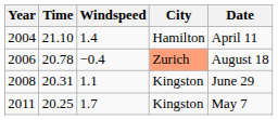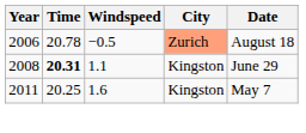- row: 2004 | 21.10 | 1.4 | Hamilton | April 11
2006 | Windspeed: −0.4 -> −0.5
2008 | Time: normal -> bold
2011 | Windspeed: 1.7 -> 1.6
